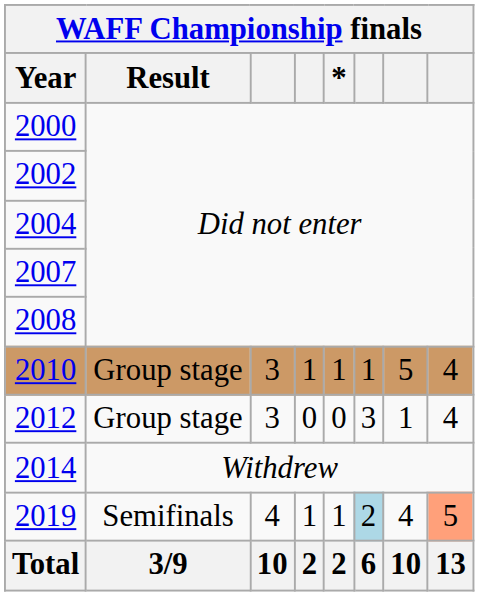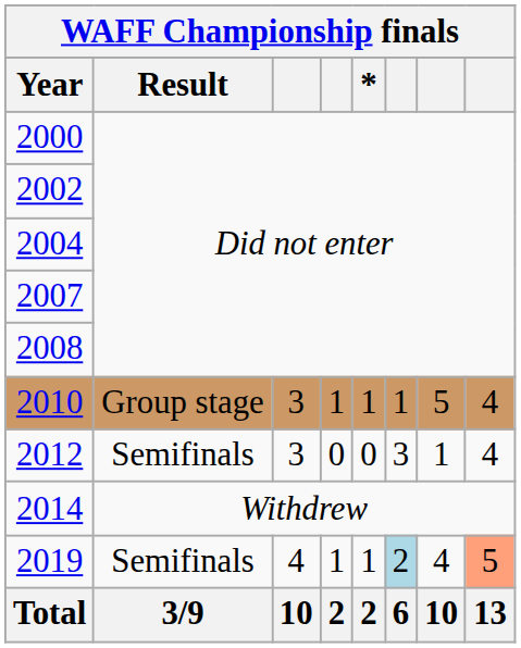2012 | Result: Group stage -> Semifinals
